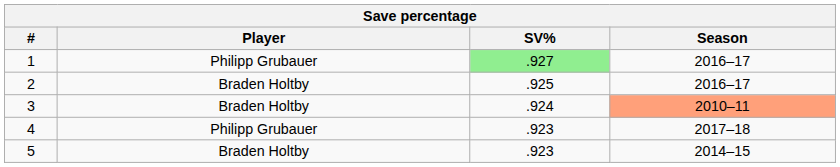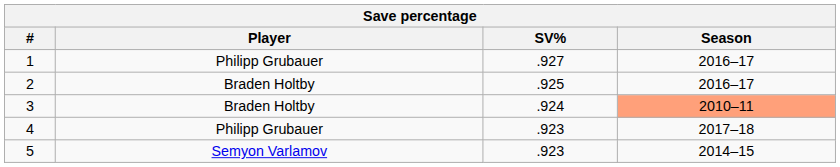1 | SV%: lightgreen background -> no background
5 | Player: Braden Holtby -> Semyon Varlamov
